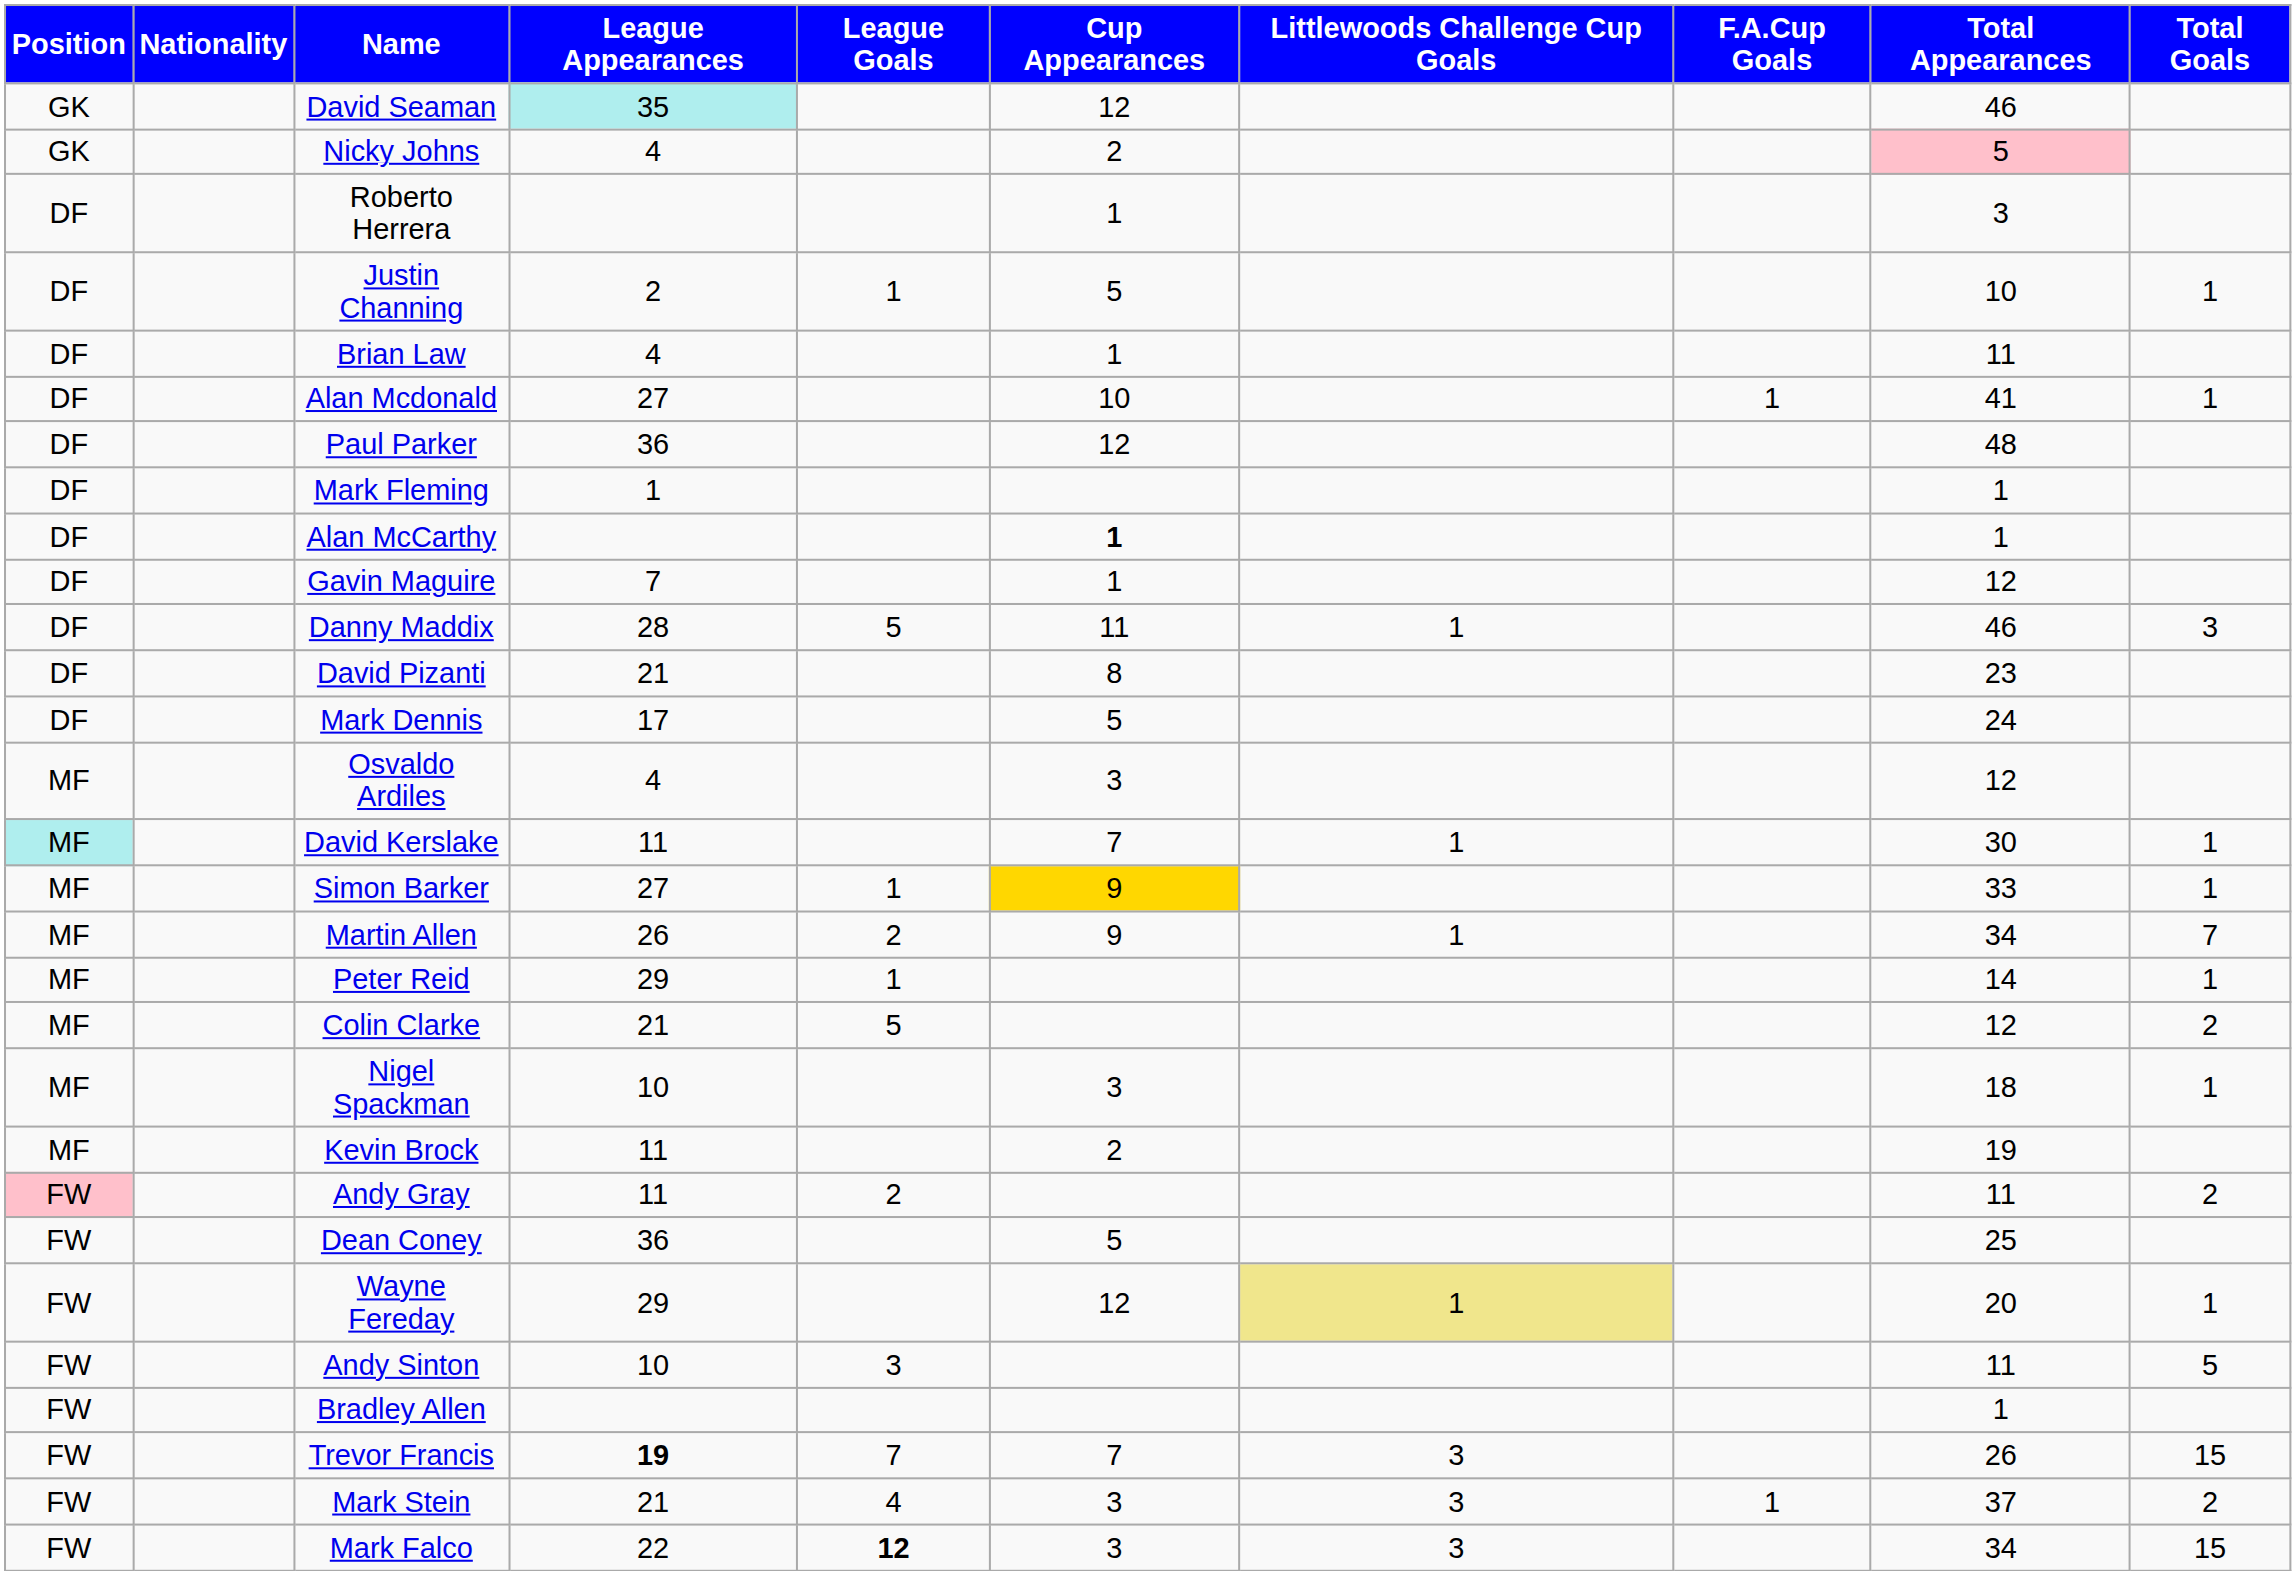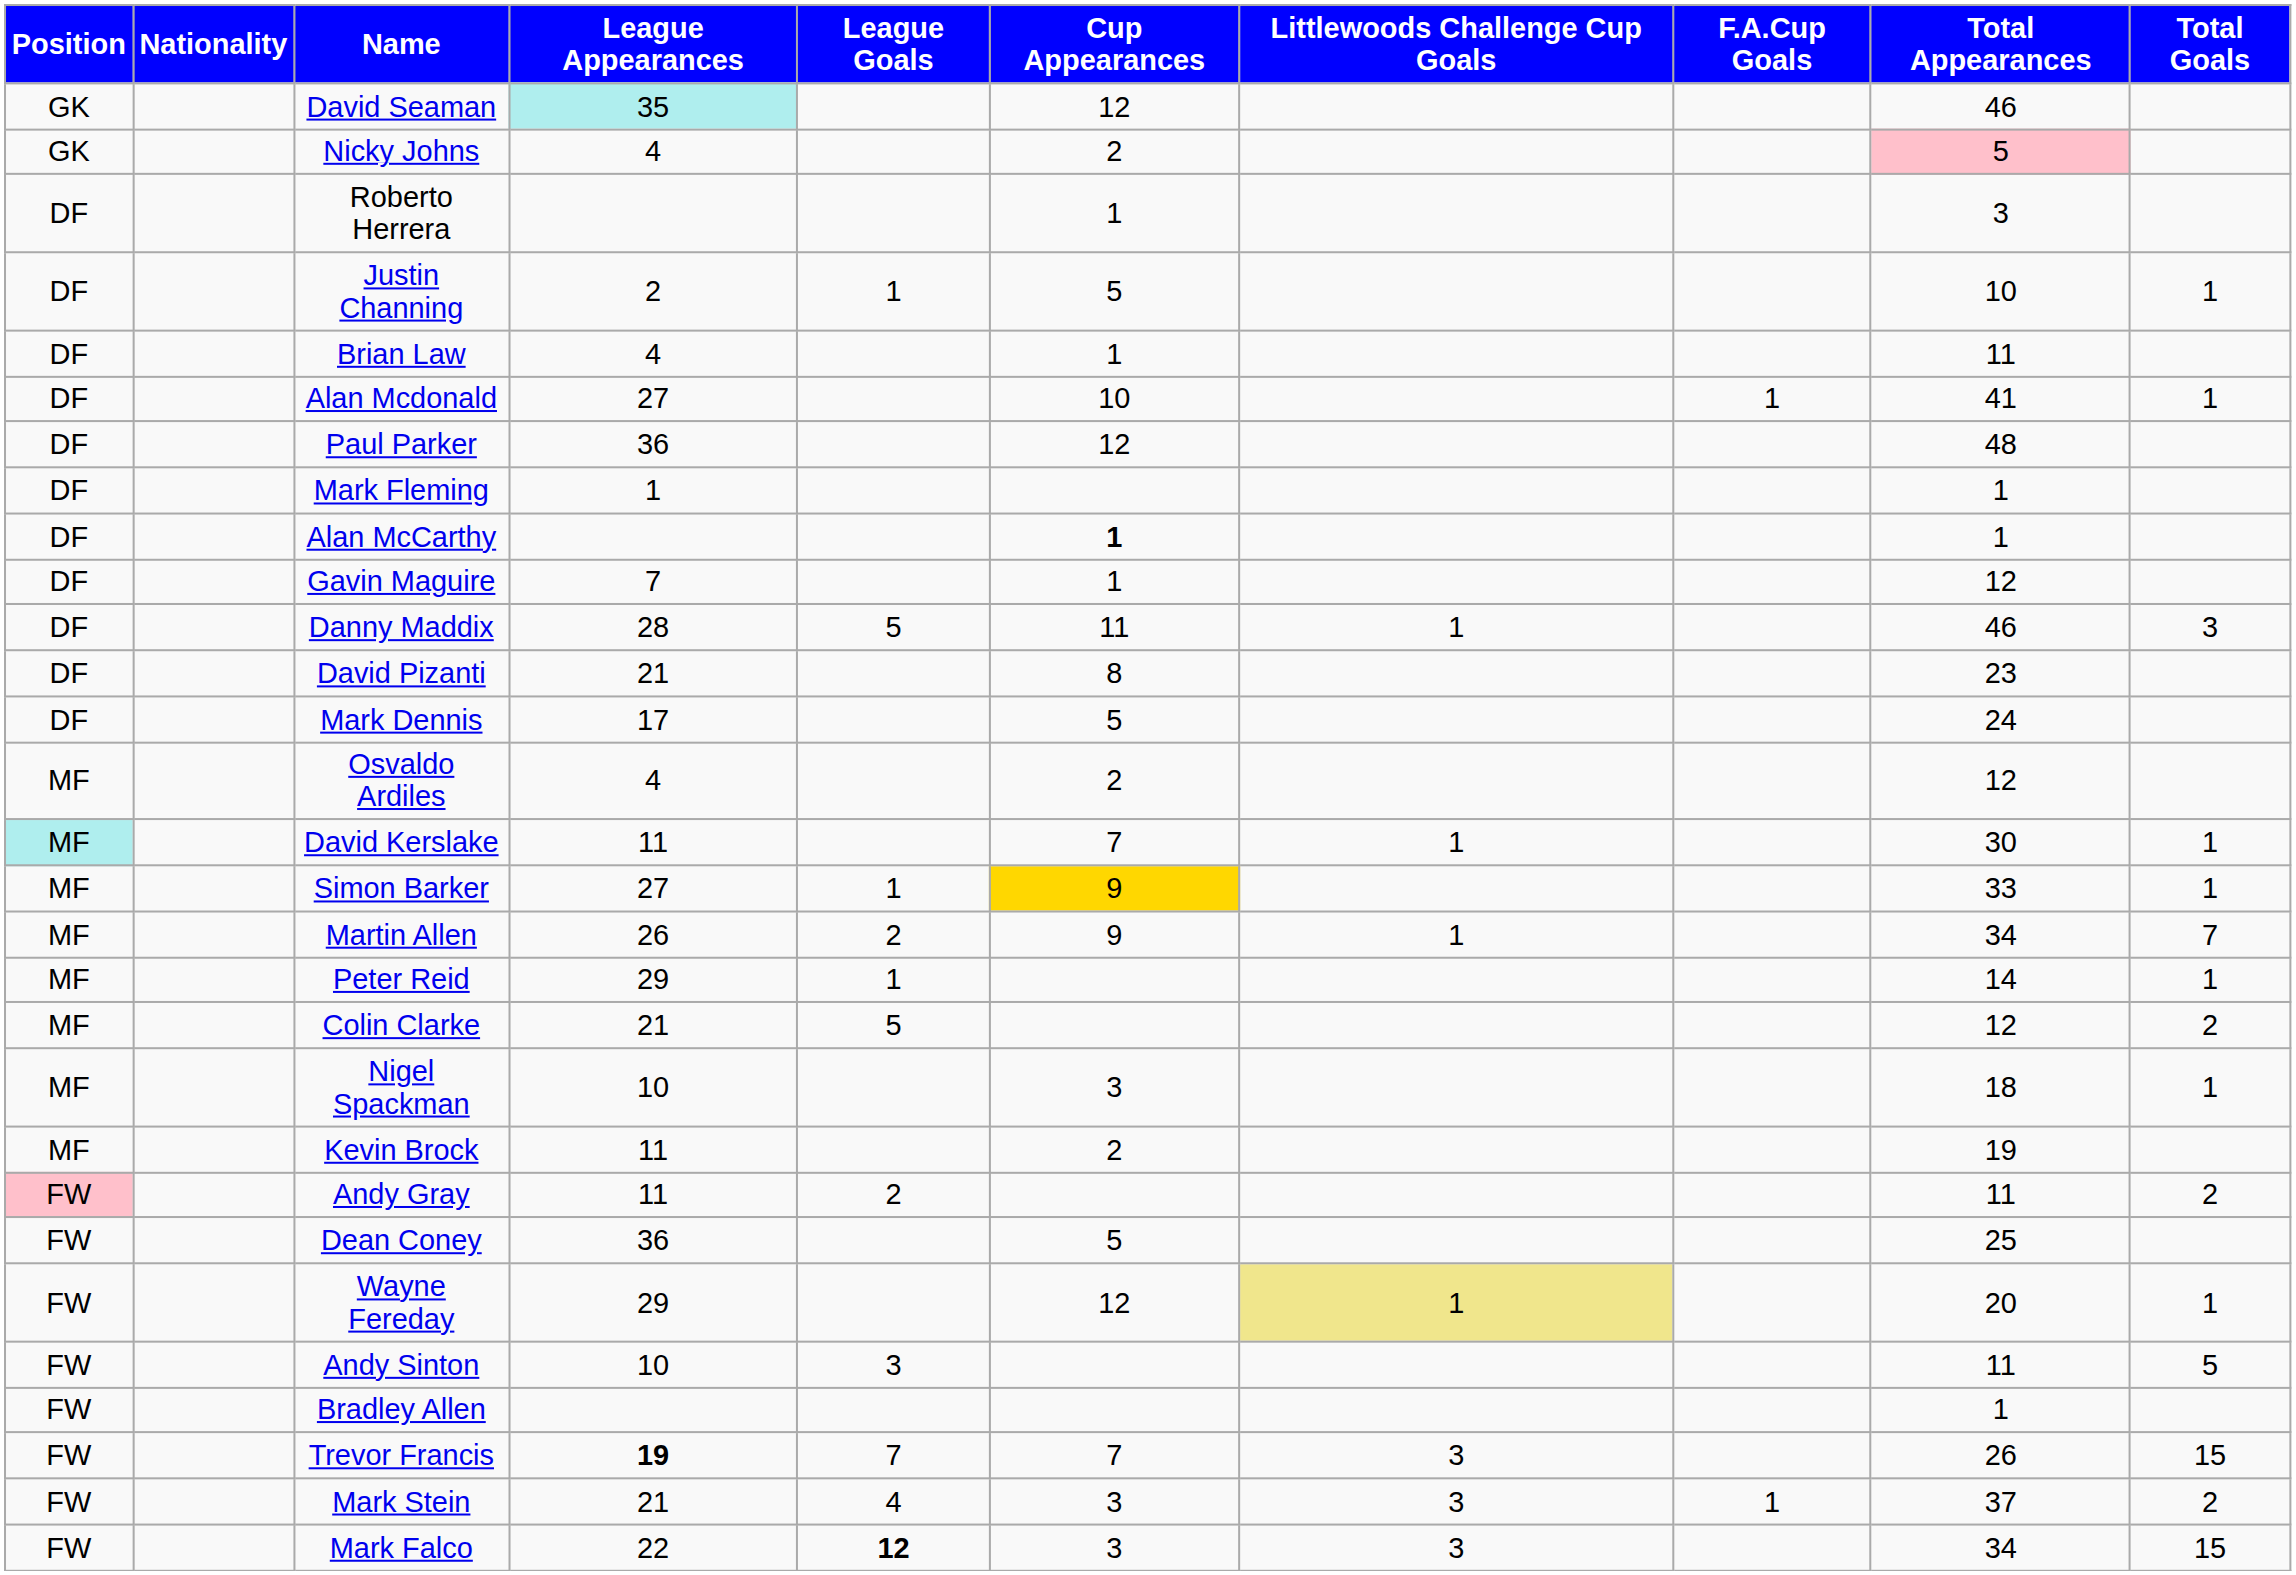Osvaldo Ardiles | Cup Appearances: 3 -> 2
